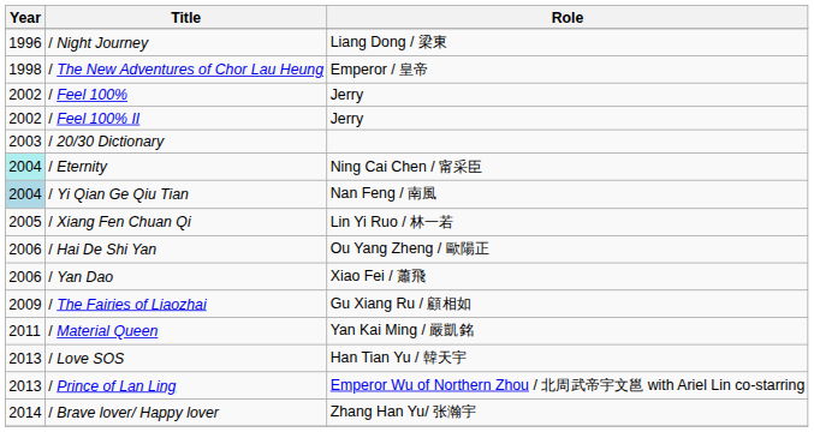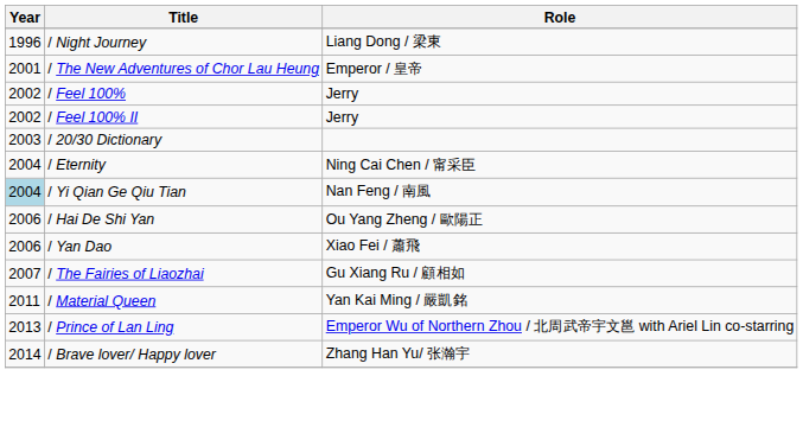/ The New Adventures of Chor Lau Heung | Year: 1998 -> 2001
/ Eternity | Year: paleturquoise background -> no background
- row: 2005 | / Xiang Fen Chuan Qi | Lin Yi Ruo / 林一若
/ The Fairies of Liaozhai | Year: 2009 -> 2007
- row: 2013 | / Love SOS | Han Tian Yu / 韓天宇
